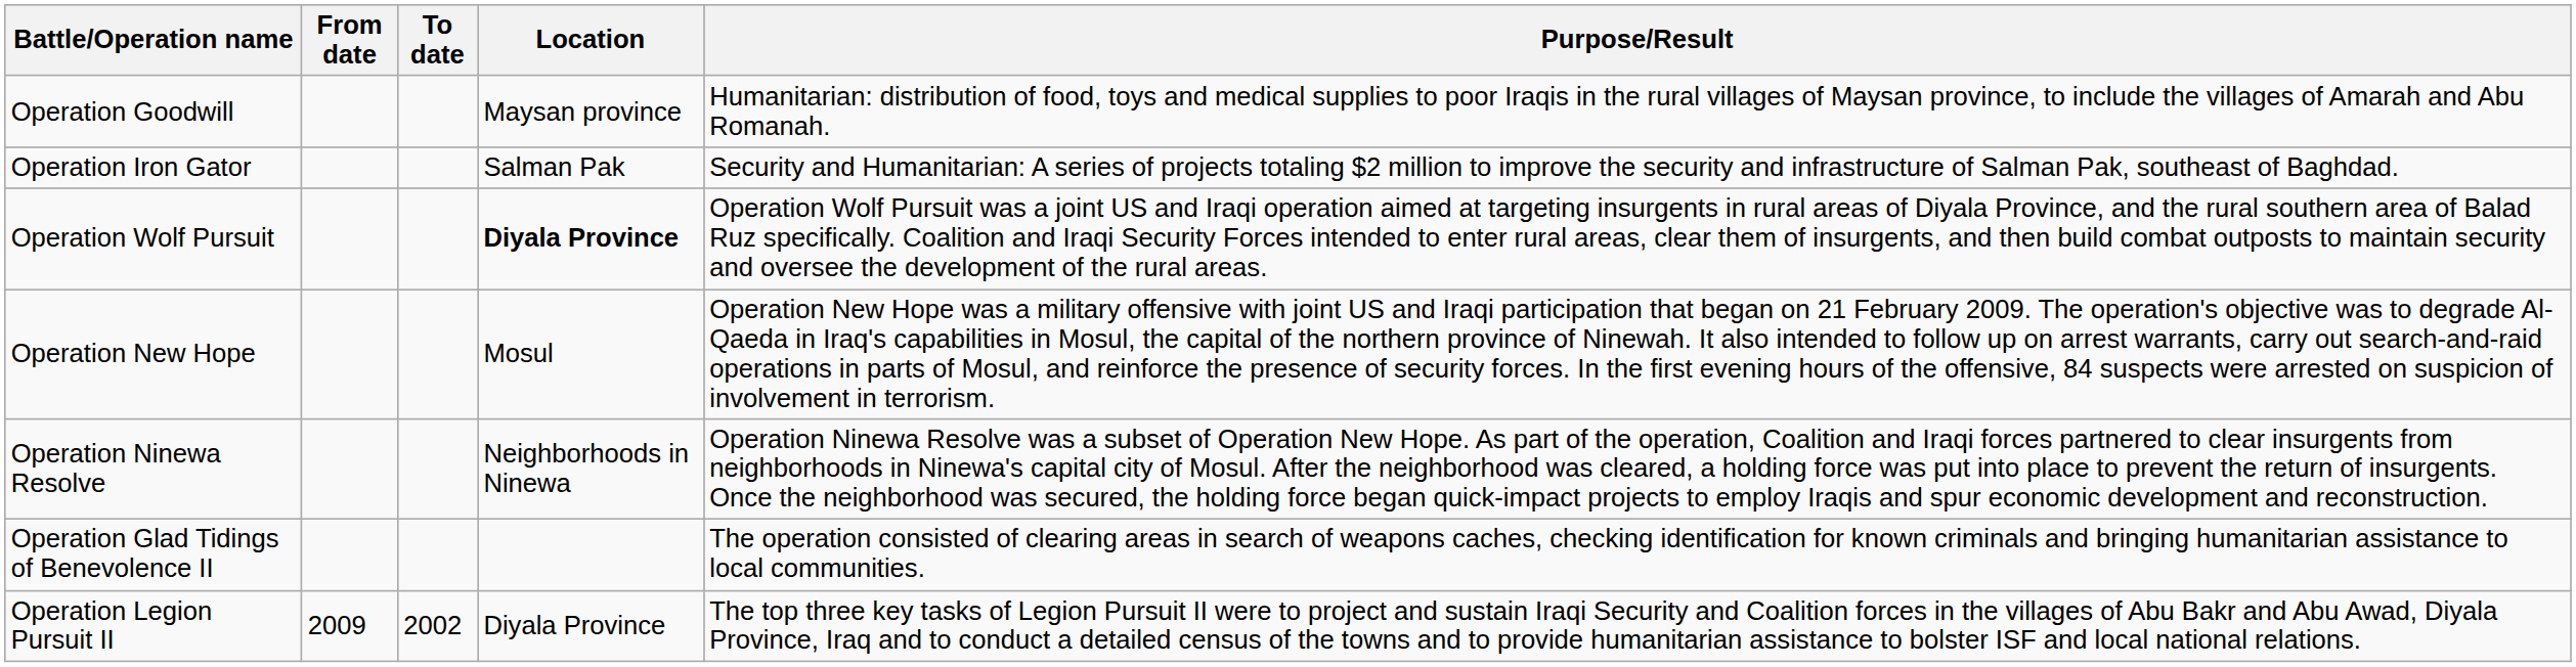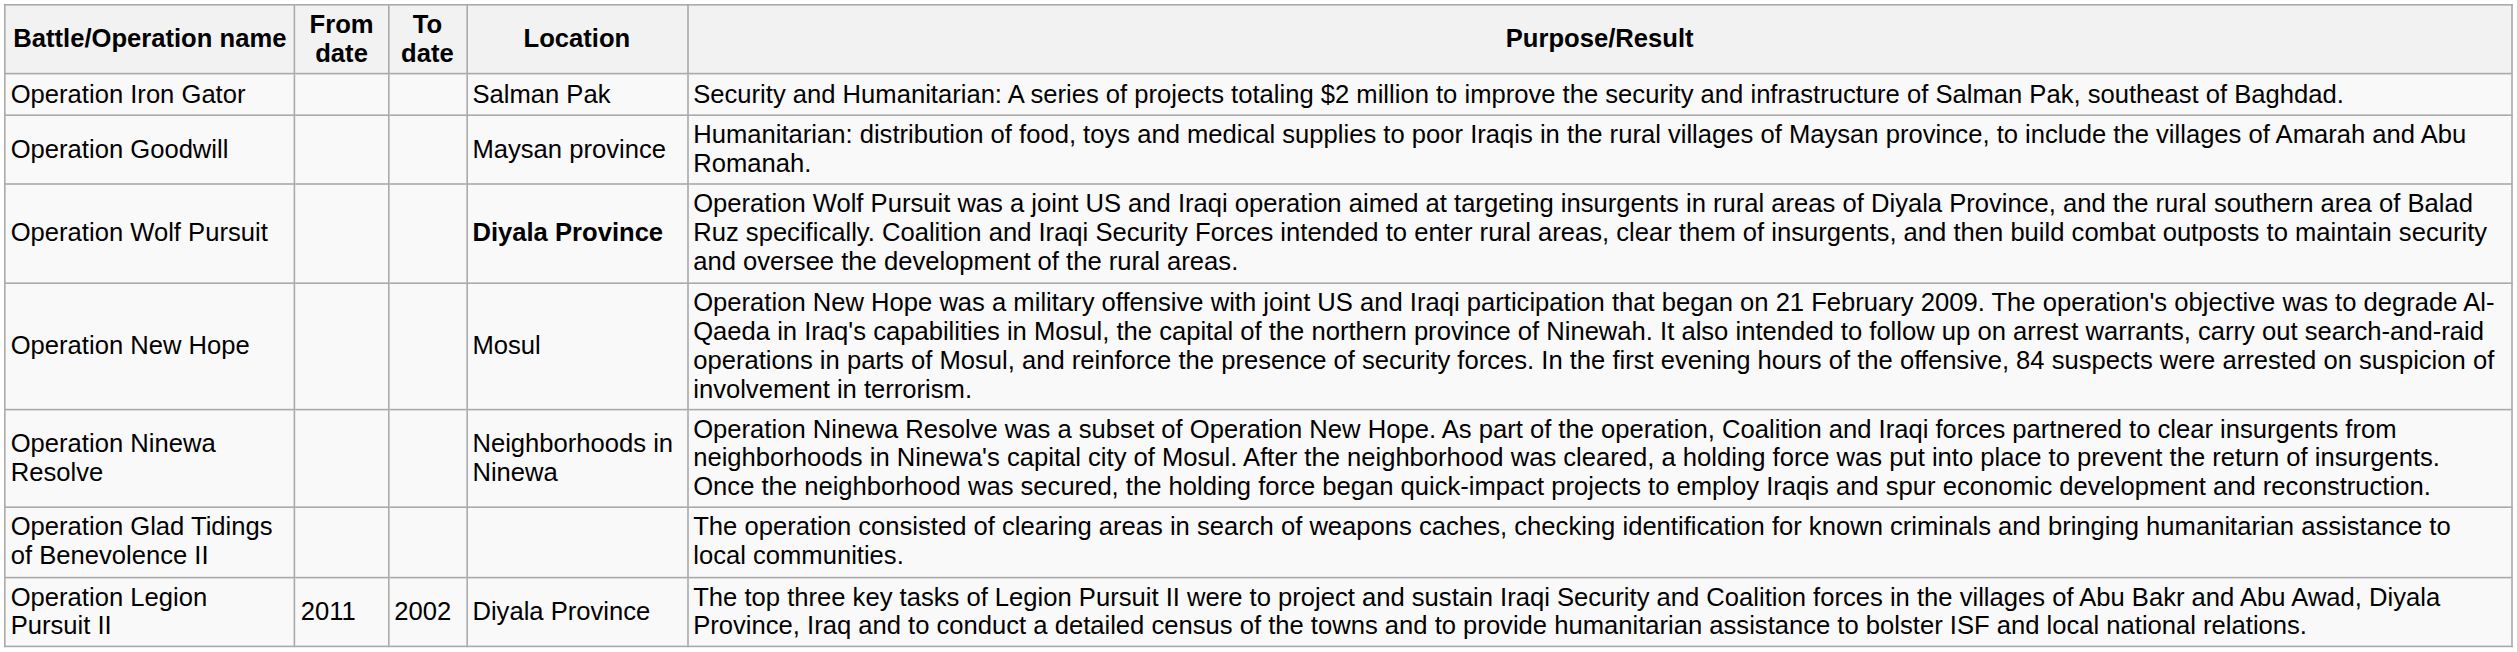rows swapped: Operation Iron Gator <-> Operation Goodwill
Operation Legion Pursuit II | From date: 2009 -> 2011
